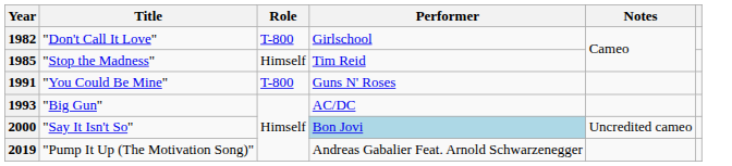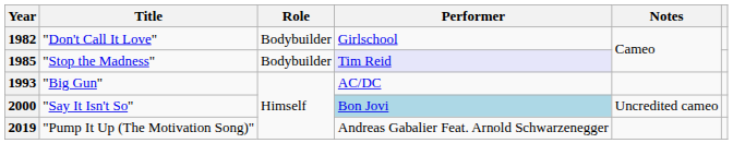1982 | Role: T-800 -> Bodybuilder
1985 | Role: Himself -> Bodybuilder
1985 | Performer: no background -> lavender background
- row: 1991 | "You Could Be Mine" | T-800 | Guns N' Roses
